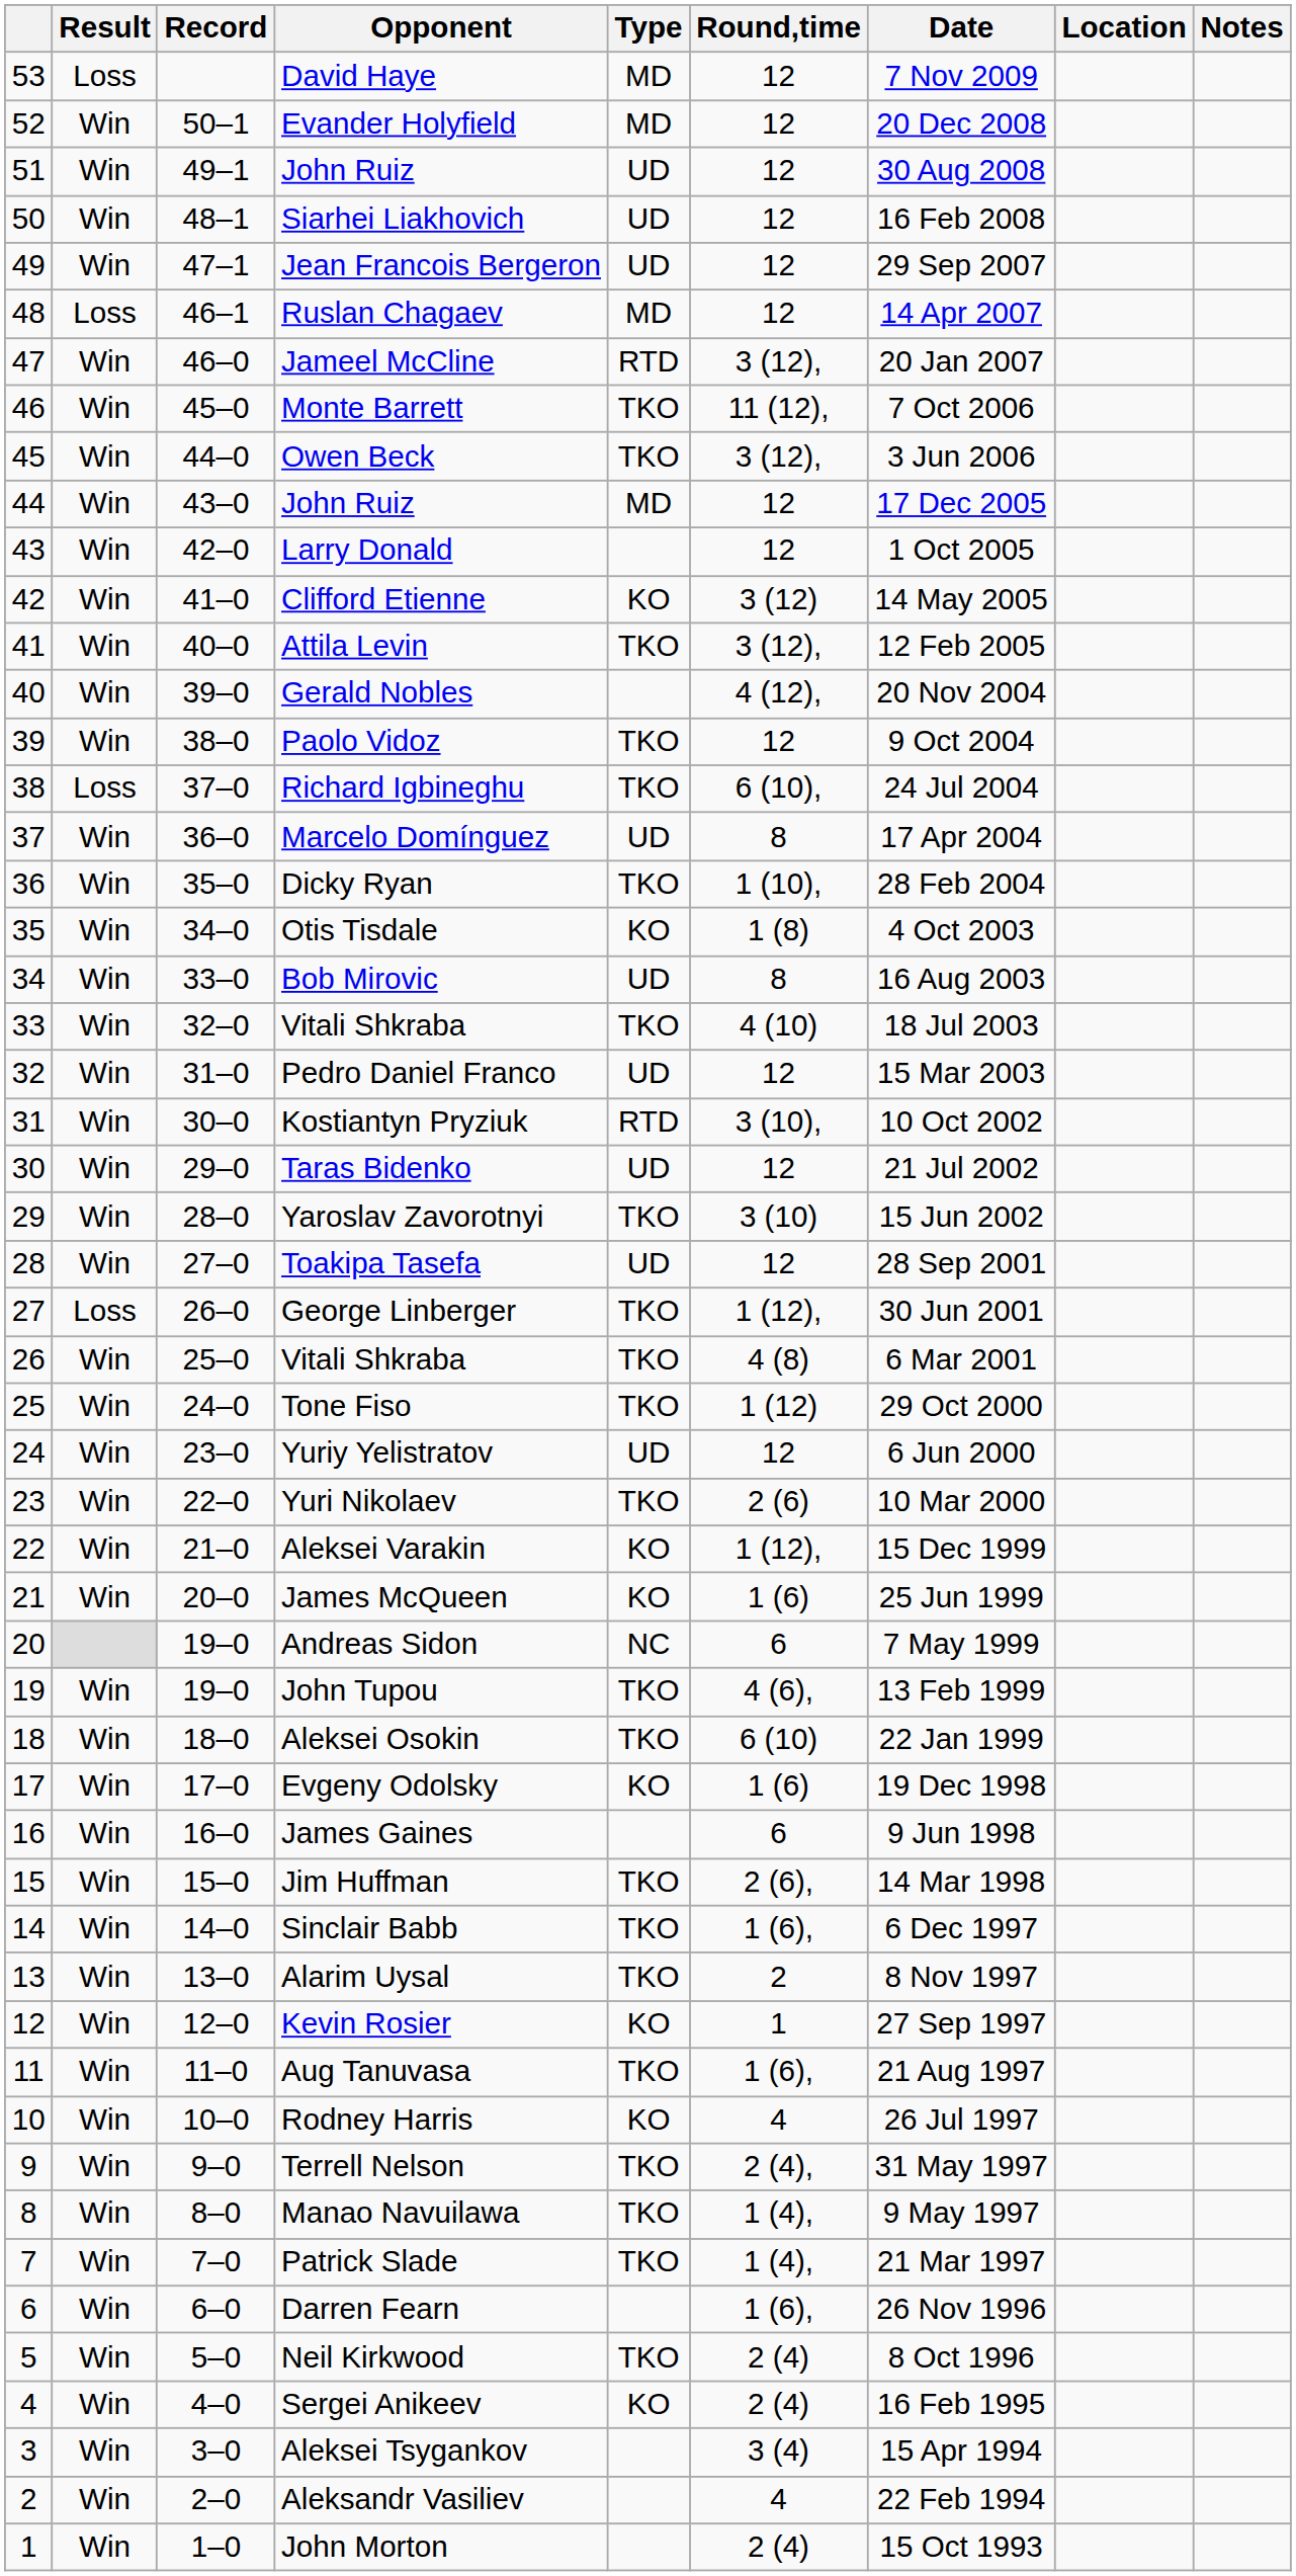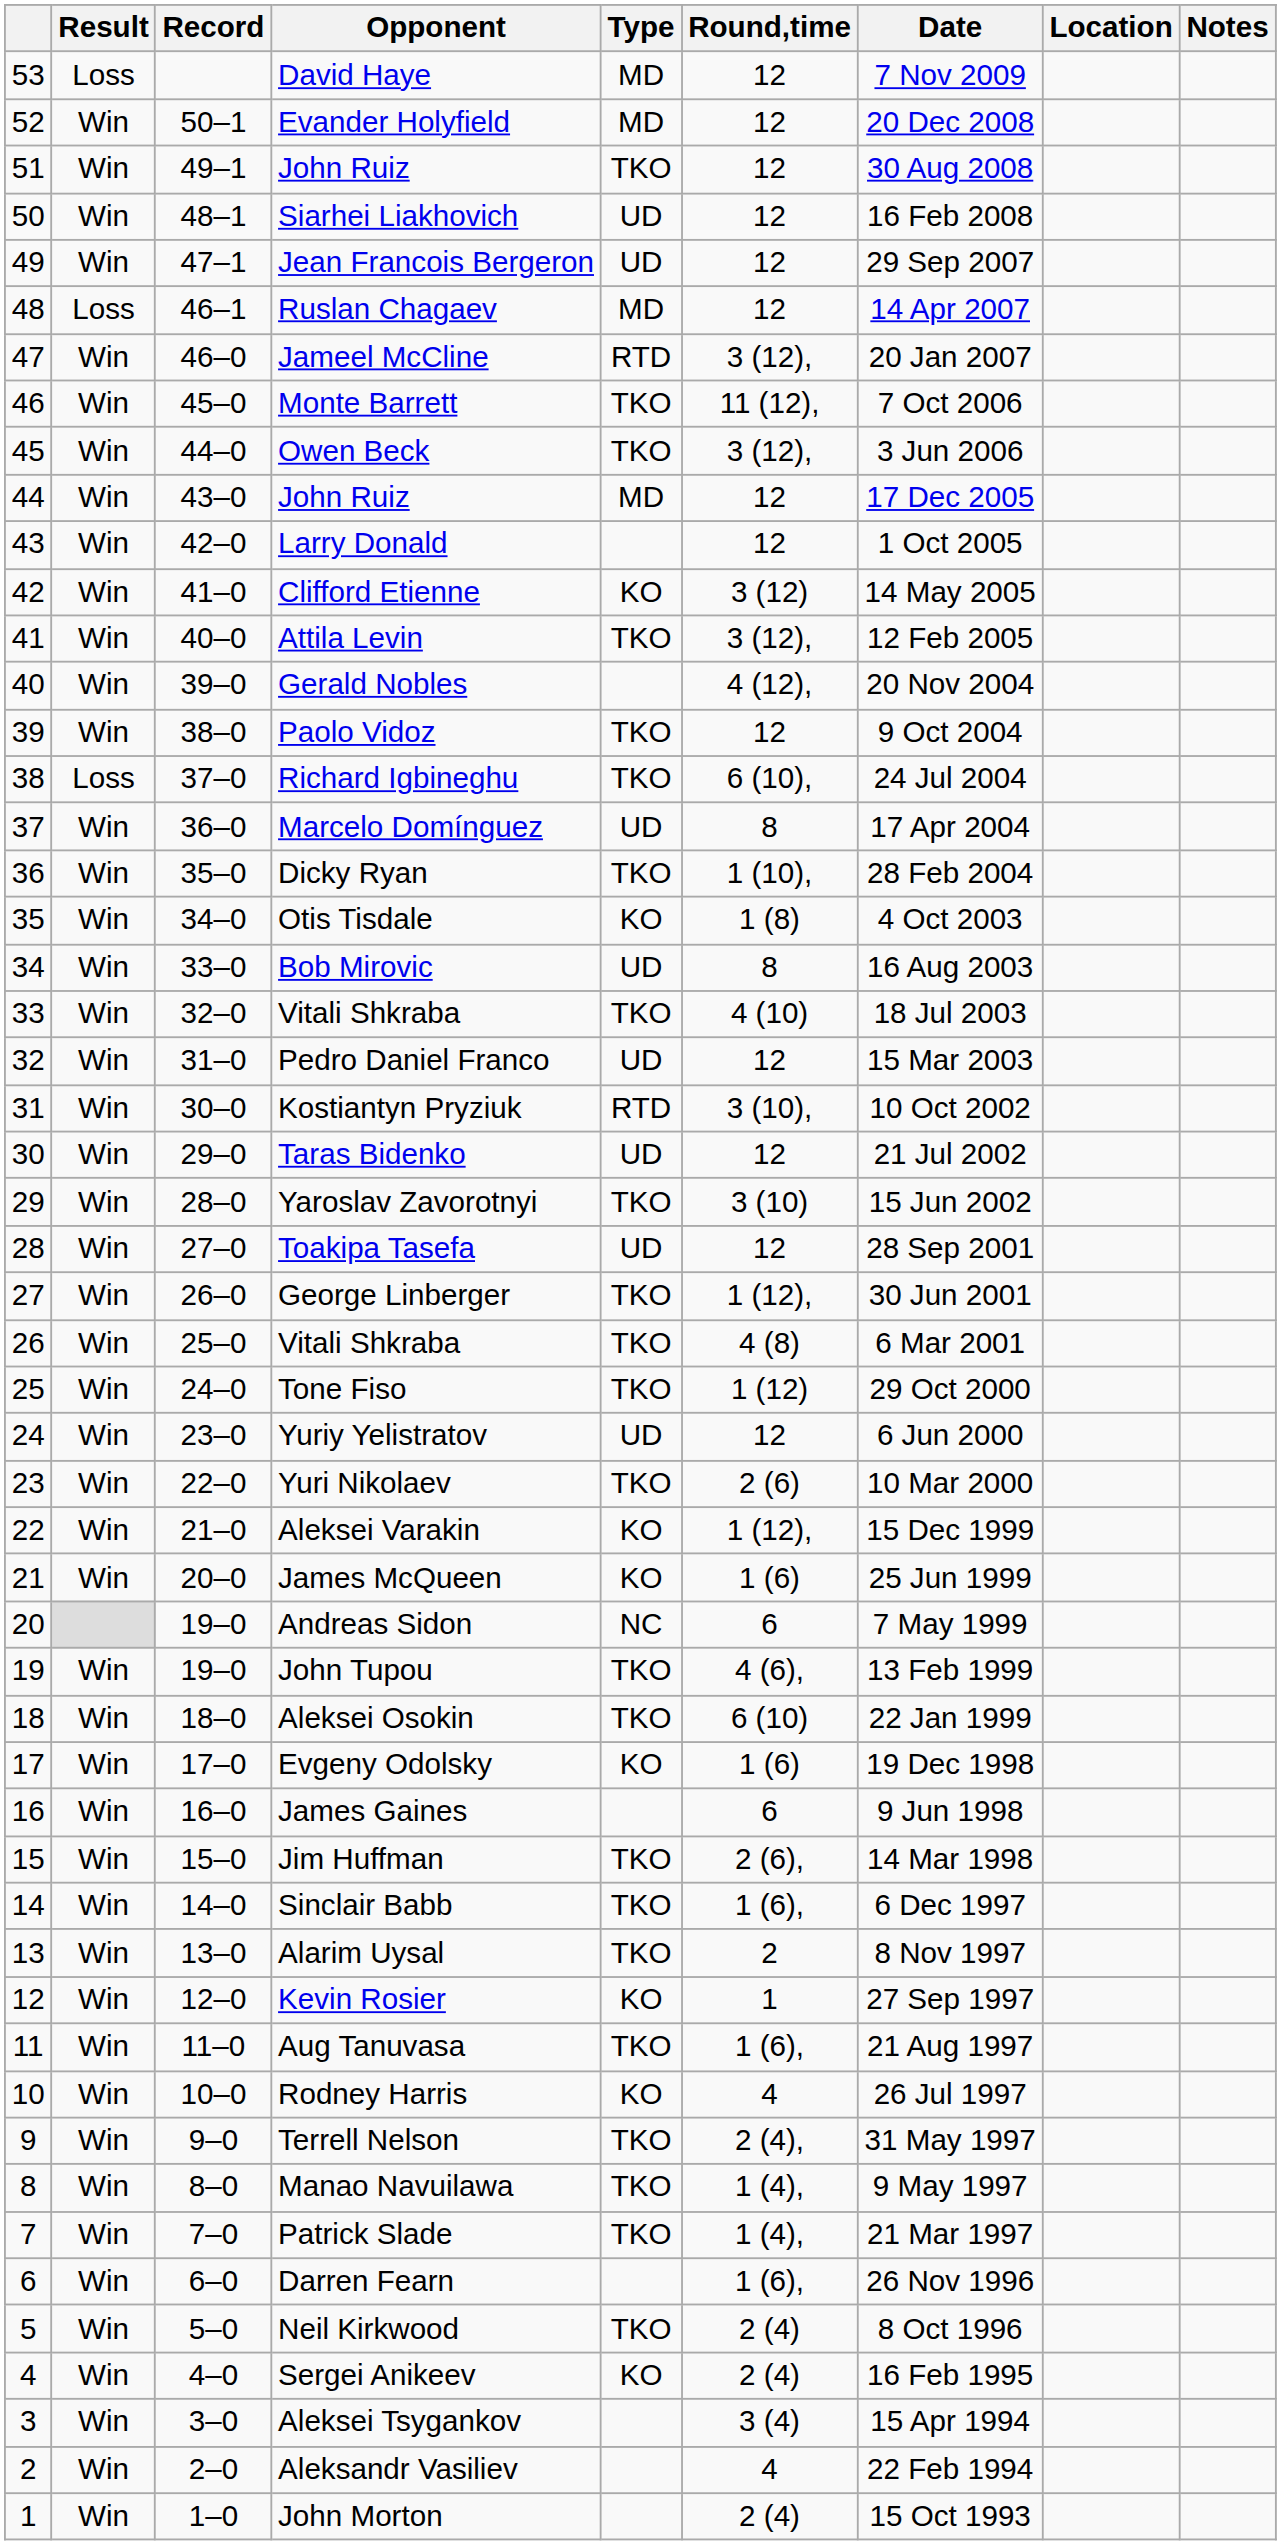51 / John Ruiz | Type: UD -> TKO
George Linberger | Result: Loss -> Win
